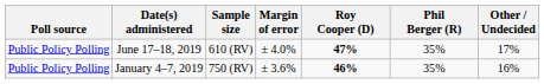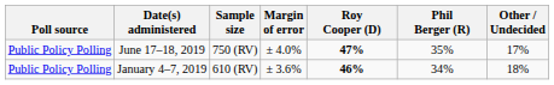June 17–18, 2019 | Sample size: 610 (RV) -> 750 (RV)
January 4–7, 2019 | Sample size: 750 (RV) -> 610 (RV)
January 4–7, 2019 | Phil Berger (R): 35% -> 34%
January 4–7, 2019 | Other / Undecided: 16% -> 18%
